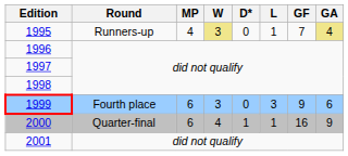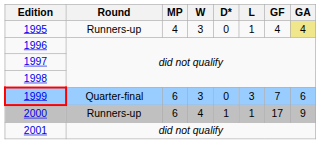1995 | W: khaki background -> no background
1995 | GF: 7 -> 4
1999 | Round: Fourth place -> Quarter-final
1999 | GF: 9 -> 7
2000 | Round: Quarter-final -> Runners-up
2000 | GF: 16 -> 17
